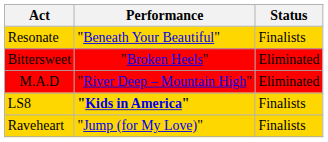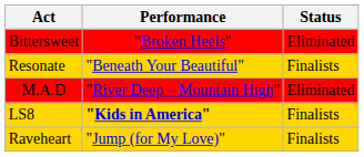rows swapped: Bittersweet <-> Resonate
